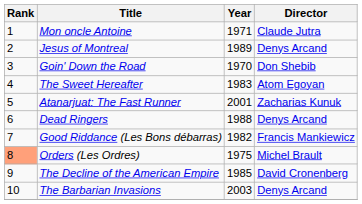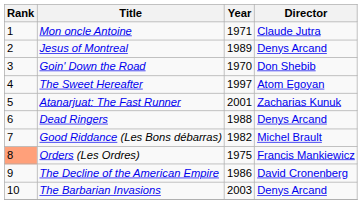The Sweet Hereafter | Year: 1983 -> 1997
Good Riddance (Les Bons débarras) | Director: Francis Mankiewicz -> Michel Brault
Orders (Les Ordres) | Director: Michel Brault -> Francis Mankiewicz
The Decline of the American Empire | Year: 1985 -> 1986
